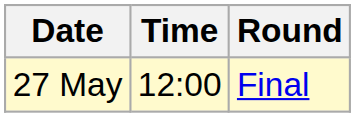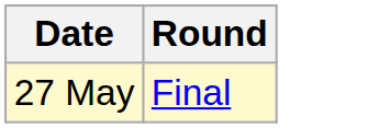- column: Time | 12:00
